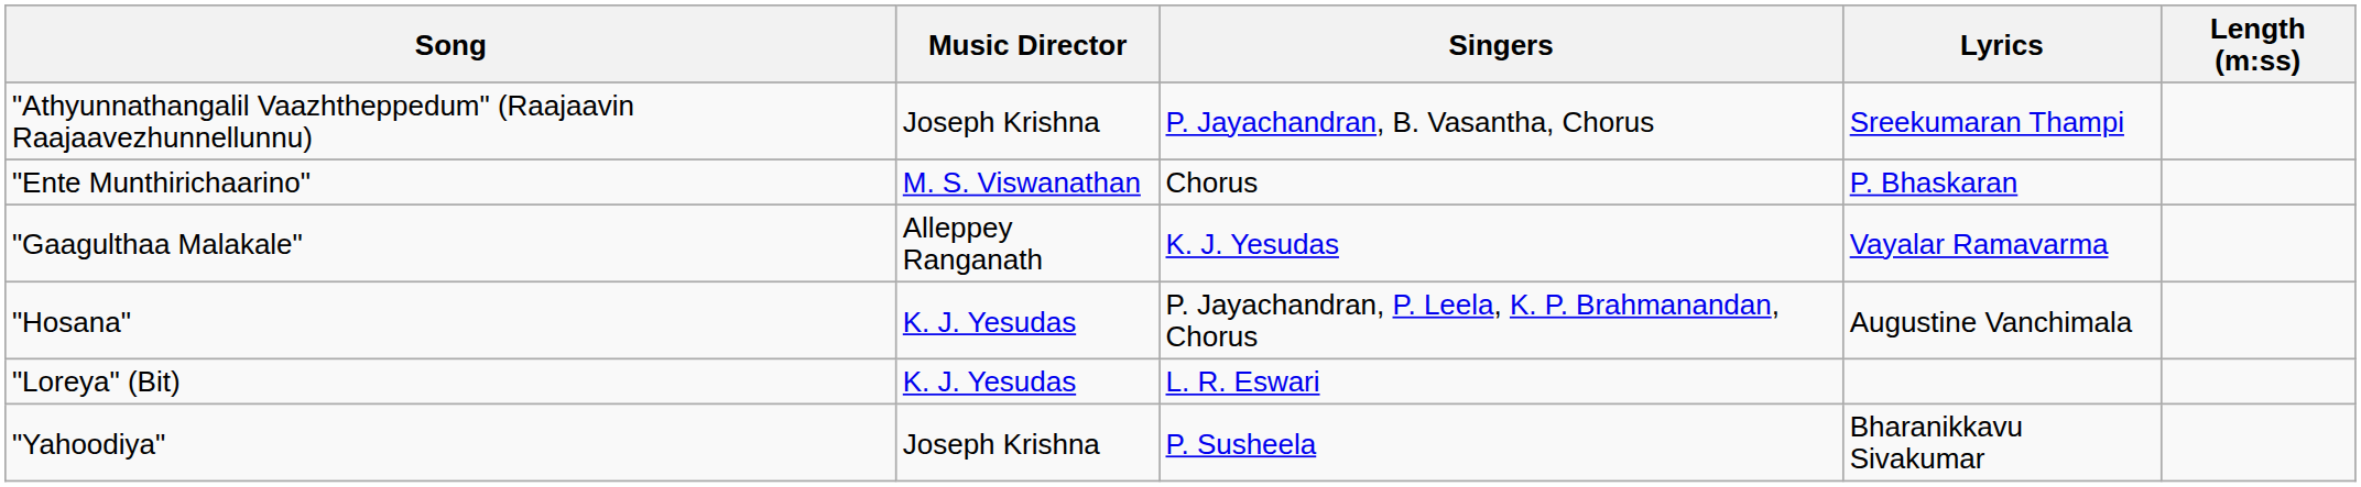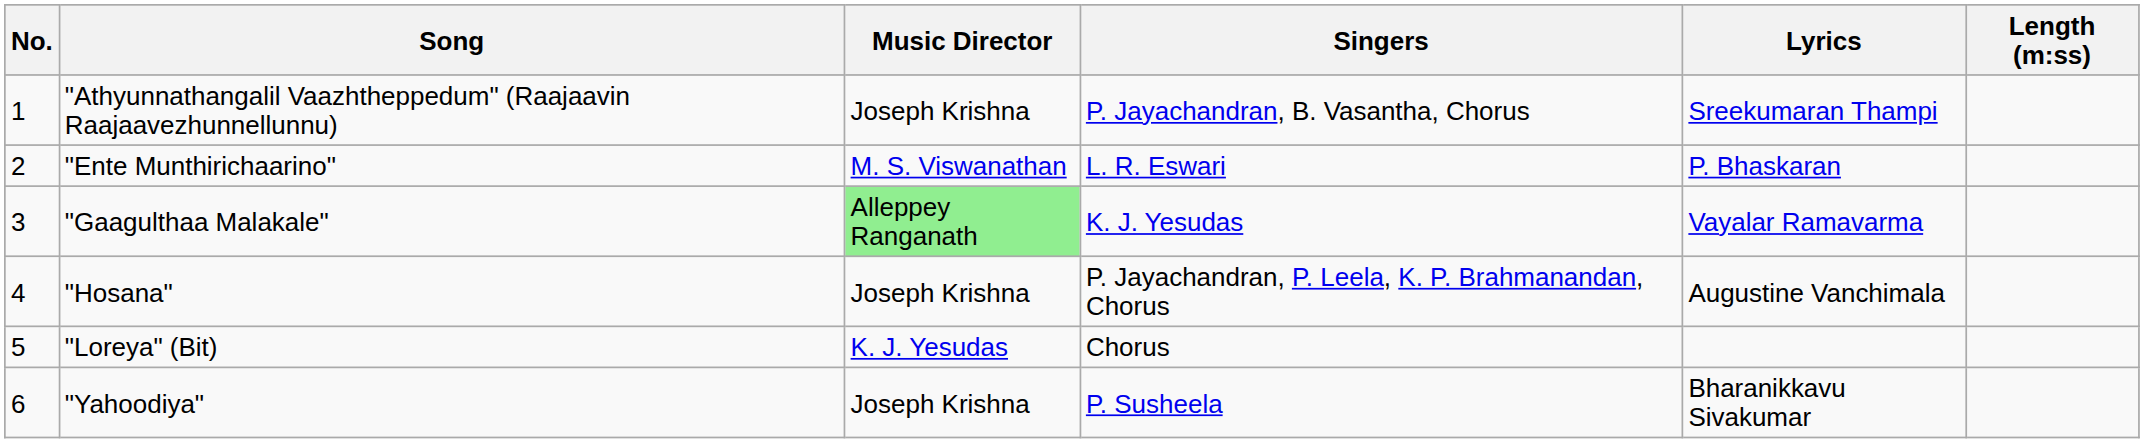+ column: No. | 1 | 2 | 3 | 4 | 5 | 6
"Ente Munthirichaarino" | Singers: Chorus -> L. R. Eswari
"Gaagulthaa Malakale" | Music Director: no background -> lightgreen background
"Hosana" | Music Director: K. J. Yesudas -> Joseph Krishna
"Loreya" (Bit) | Singers: L. R. Eswari -> Chorus
